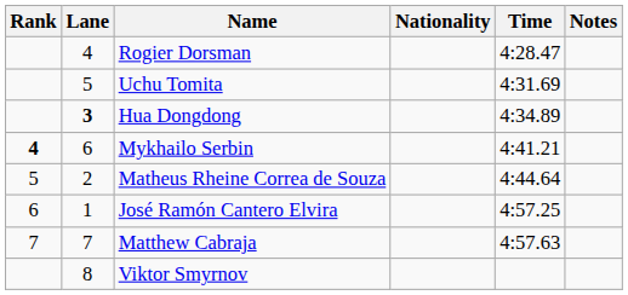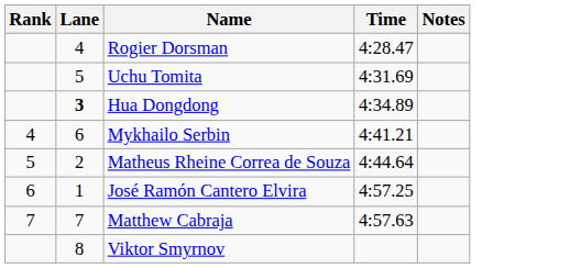- column: Nationality
Mykhailo Serbin | Rank: bold -> normal
